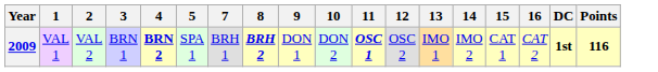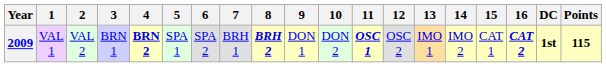+ column: 6 | SPA 2
2009 | 16: normal -> bold
2009 | Points: 116 -> 115
